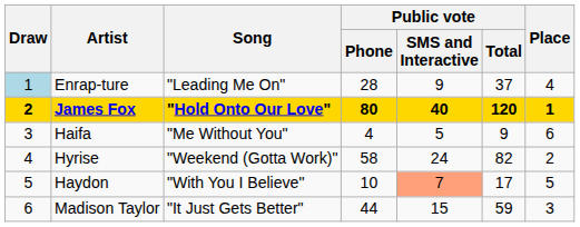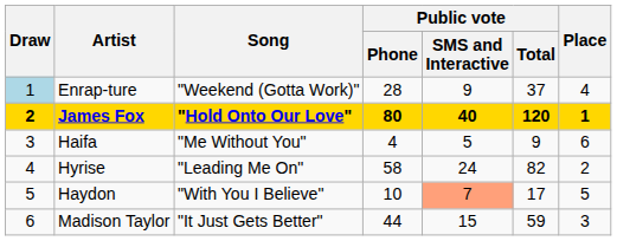Enrap-ture | Song: "Leading Me On" -> "Weekend (Gotta Work)"
Hyrise | Song: "Weekend (Gotta Work)" -> "Leading Me On"
